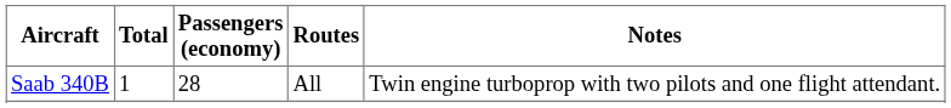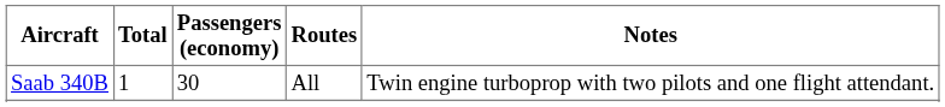Saab 340B | Passengers (economy): 28 -> 30
